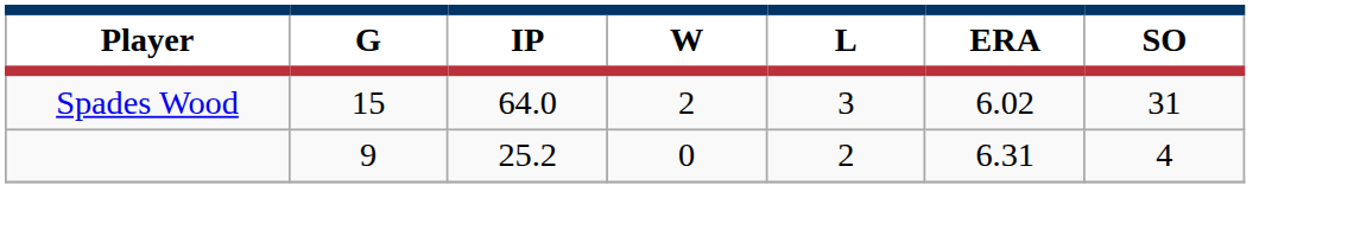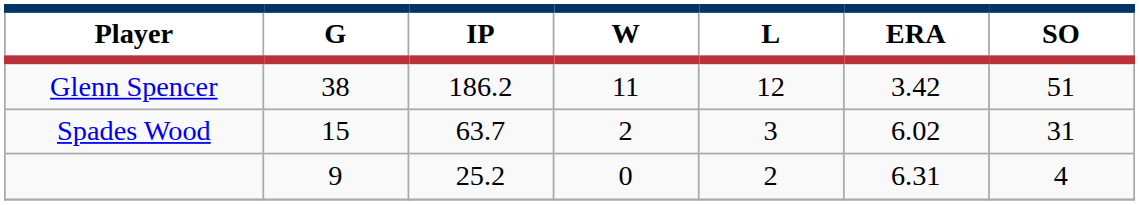+ row: Glenn Spencer | 38 | 186.2 | 11 | 12 | 3.42 | 51
Spades Wood | IP: 64.0 -> 63.7
